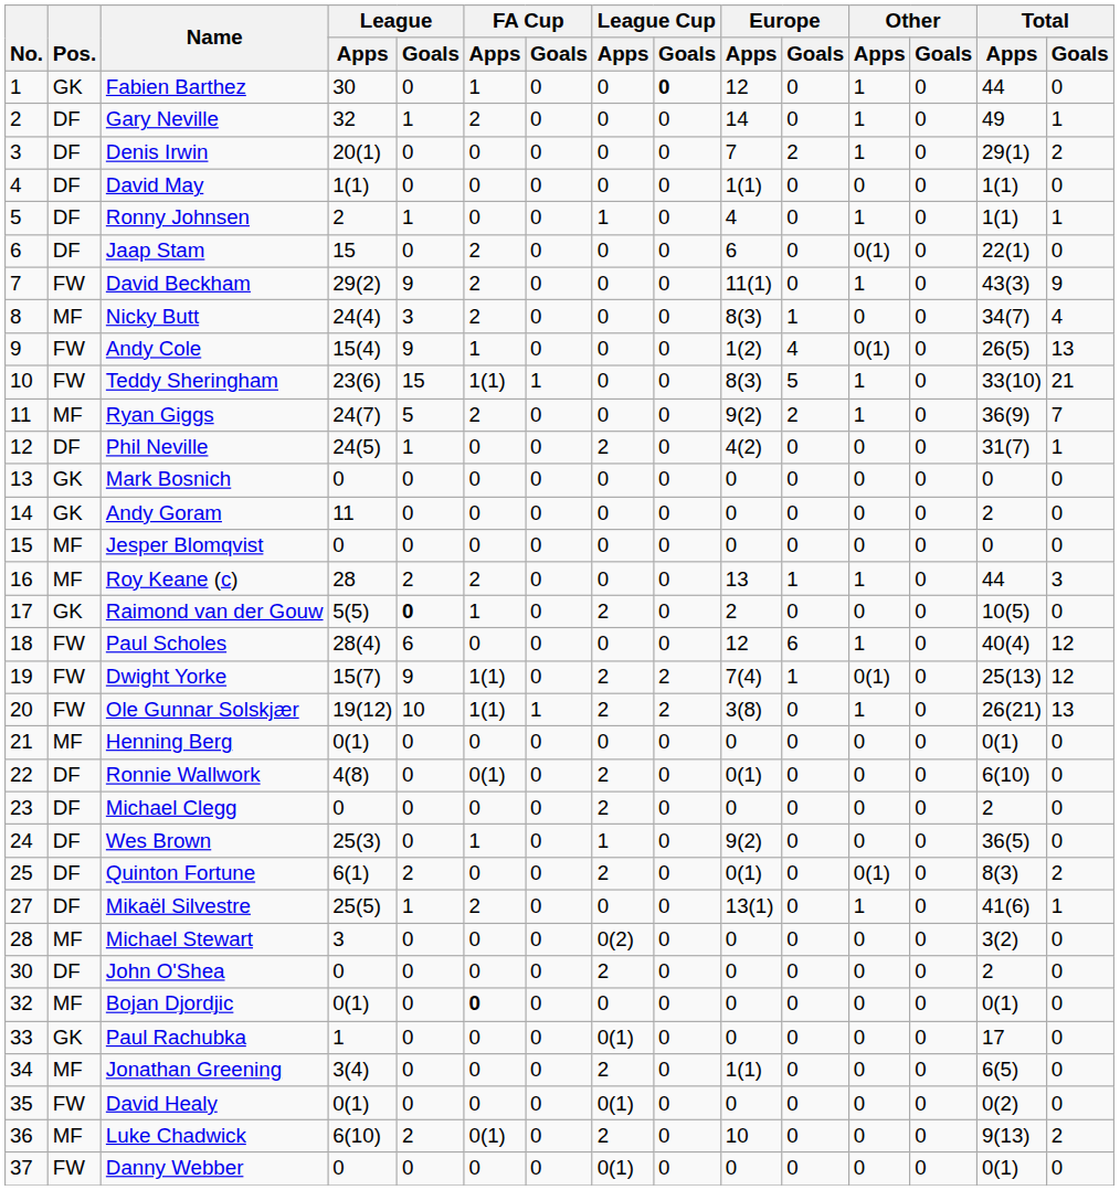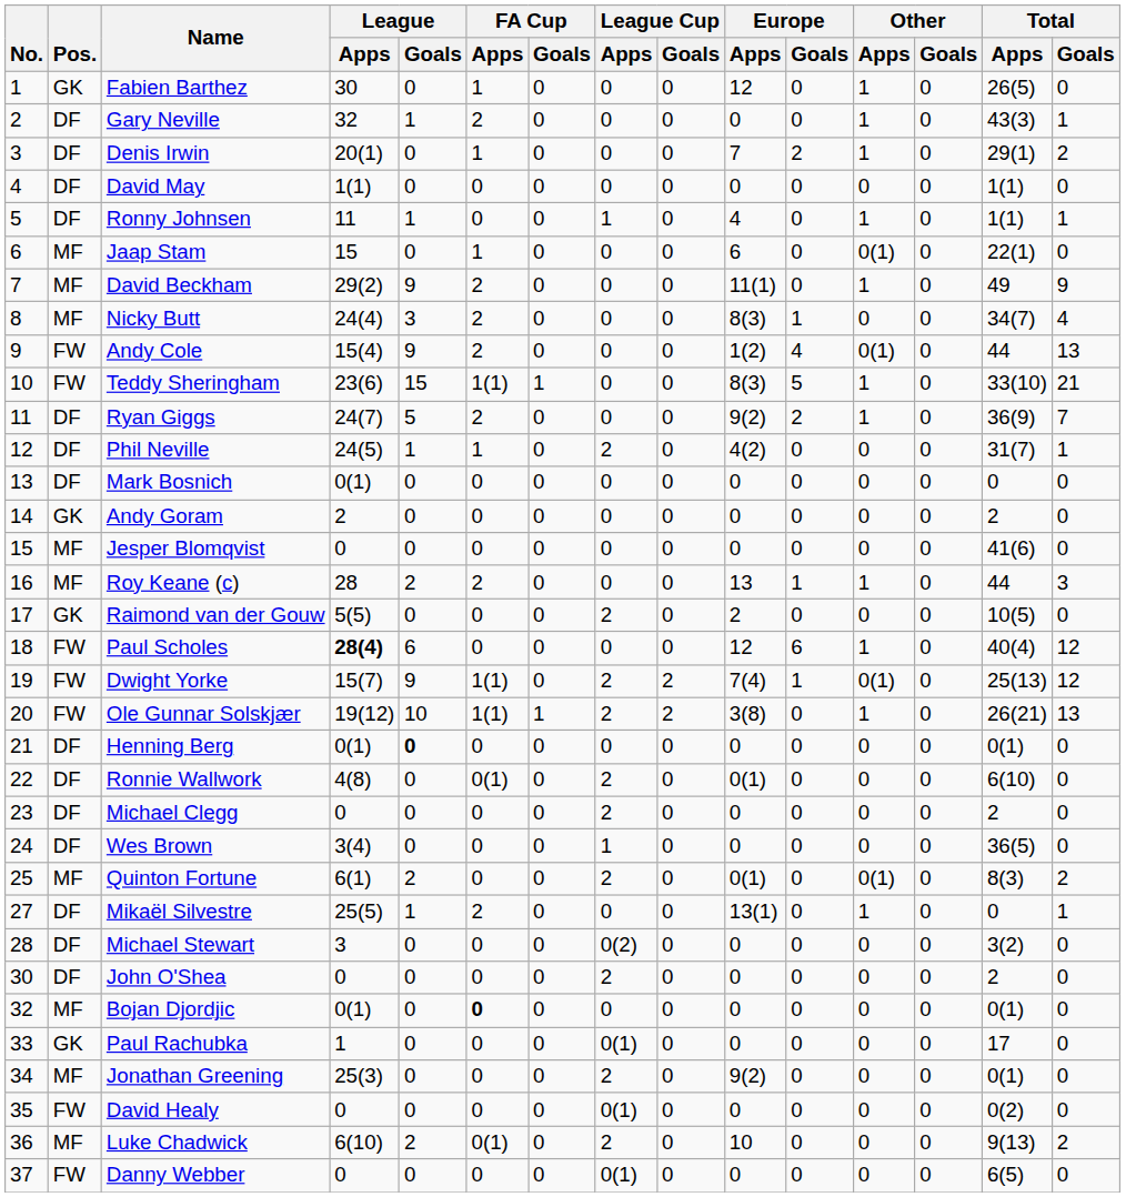Fabien Barthez | League Cup / Goals: bold -> normal
Fabien Barthez | Total / Apps: 44 -> 26(5)
Gary Neville | Europe / Apps: 14 -> 0
Gary Neville | Total / Apps: 49 -> 43(3)
Denis Irwin | FA Cup / Apps: 0 -> 1
David May | Europe / Apps: 1(1) -> 0
Ronny Johnsen | League / Apps: 2 -> 11
Jaap Stam | Pos.: DF -> MF
Jaap Stam | FA Cup / Apps: 2 -> 1
David Beckham | Pos.: FW -> MF
David Beckham | Total / Apps: 43(3) -> 49
Andy Cole | FA Cup / Apps: 1 -> 2
Andy Cole | Total / Apps: 26(5) -> 44
Ryan Giggs | Pos.: MF -> DF
Phil Neville | FA Cup / Apps: 0 -> 1
Mark Bosnich | Pos.: GK -> DF
Mark Bosnich | League / Apps: 0 -> 0(1)
Andy Goram | League / Apps: 11 -> 2
Jesper Blomqvist | Total / Apps: 0 -> 41(6)
Raimond van der Gouw | League / Goals: bold -> normal
Raimond van der Gouw | FA Cup / Apps: 1 -> 0
Paul Scholes | League / Apps: normal -> bold
Henning Berg | Pos.: MF -> DF
Henning Berg | League / Goals: normal -> bold
Wes Brown | League / Apps: 25(3) -> 3(4)
Wes Brown | FA Cup / Apps: 1 -> 0
Wes Brown | Europe / Apps: 9(2) -> 0
Quinton Fortune | Pos.: DF -> MF
Mikaël Silvestre | Total / Apps: 41(6) -> 0
Michael Stewart | Pos.: MF -> DF
Jonathan Greening | League / Apps: 3(4) -> 25(3)
Jonathan Greening | Europe / Apps: 1(1) -> 9(2)
Jonathan Greening | Total / Apps: 6(5) -> 0(1)
David Healy | League / Apps: 0(1) -> 0
Danny Webber | Total / Apps: 0(1) -> 6(5)
